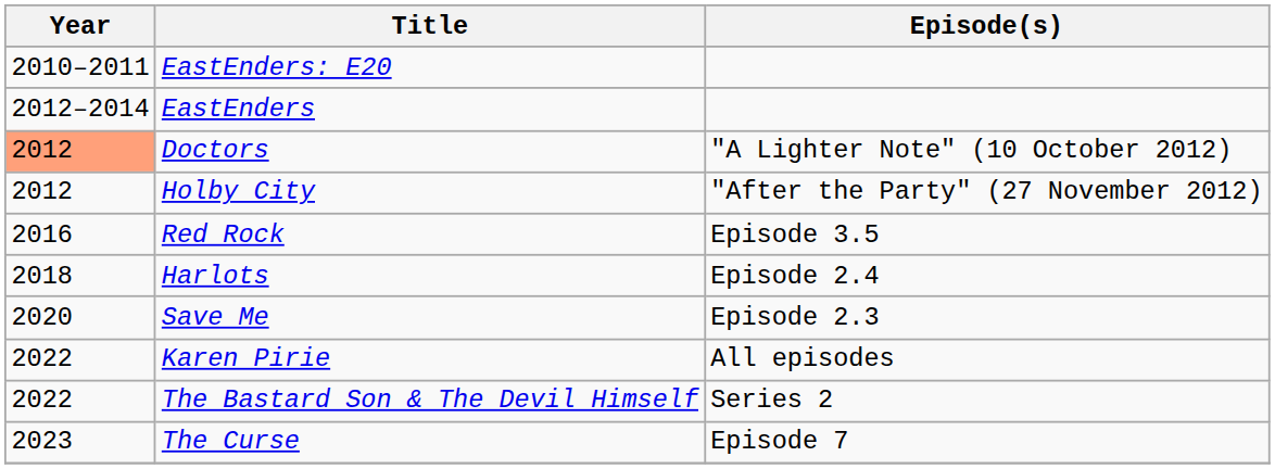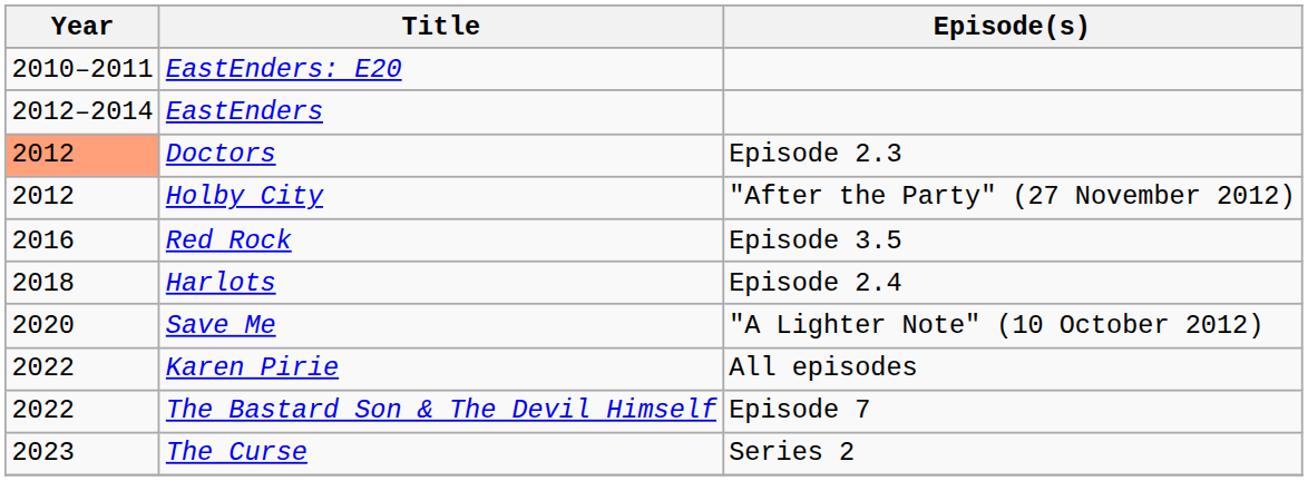Doctors | Episode(s): "A Lighter Note" (10 October 2012) -> Episode 2.3
Save Me | Episode(s): Episode 2.3 -> "A Lighter Note" (10 October 2012)
The Bastard Son & The Devil Himself | Episode(s): Series 2 -> Episode 7
The Curse | Episode(s): Episode 7 -> Series 2
